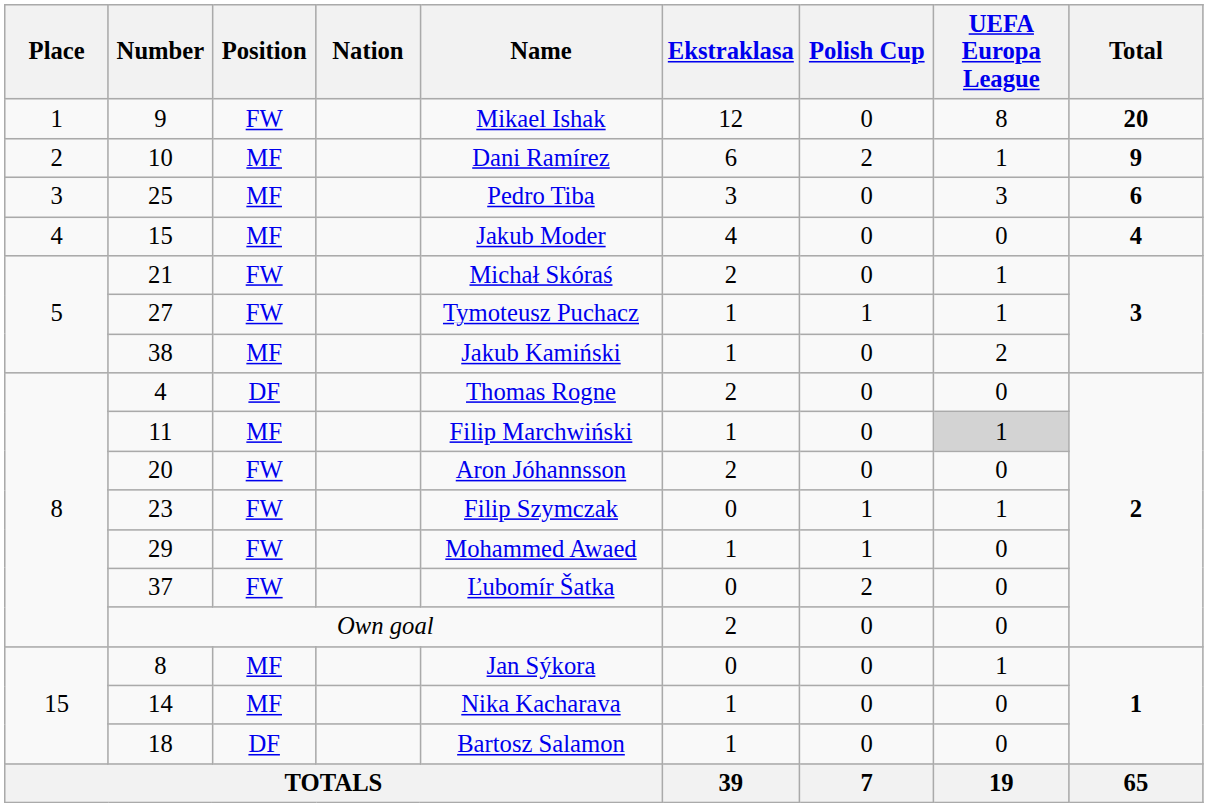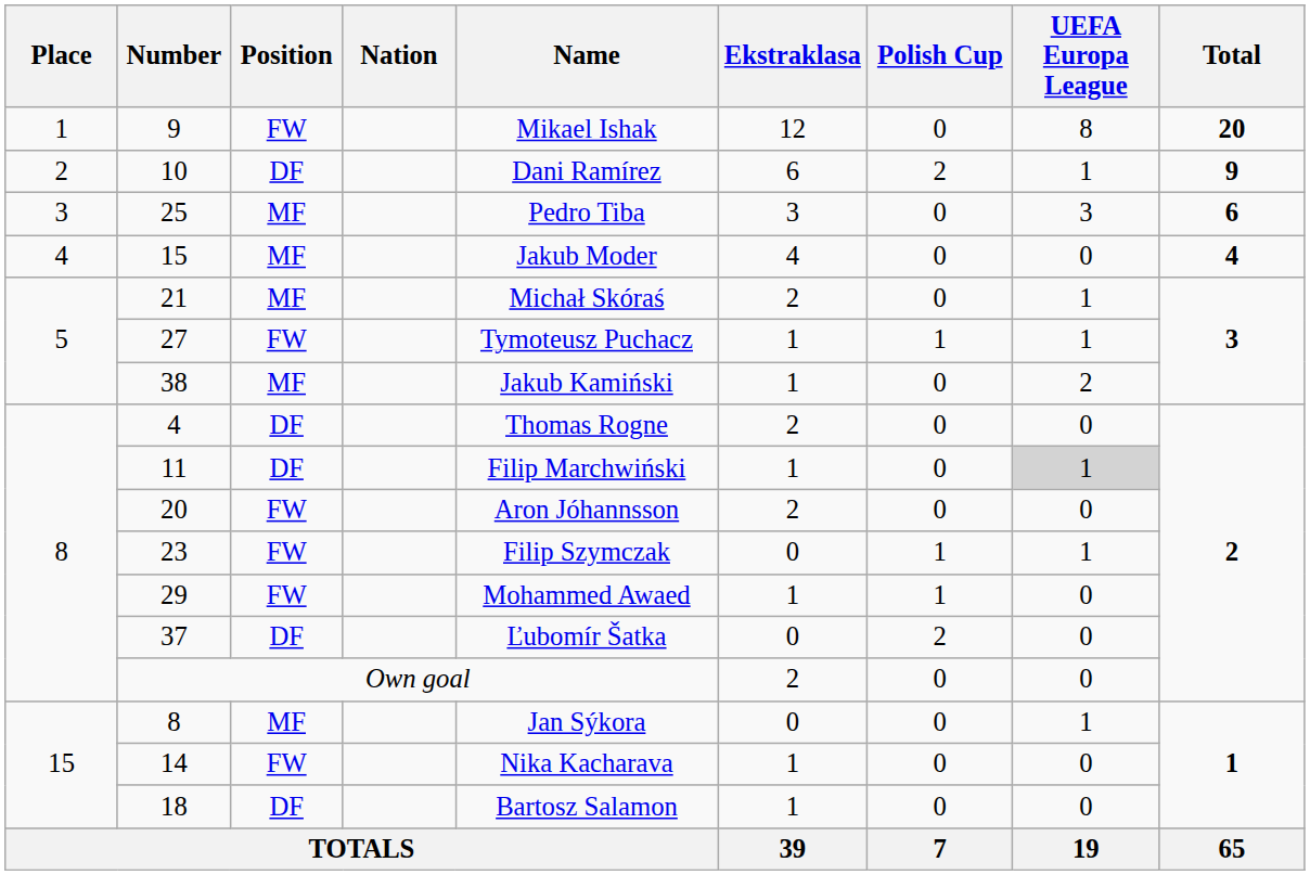10 | Position: MF -> DF
21 | Position: FW -> MF
11 | Position: MF -> DF
37 | Position: FW -> DF
14 | Position: MF -> FW
